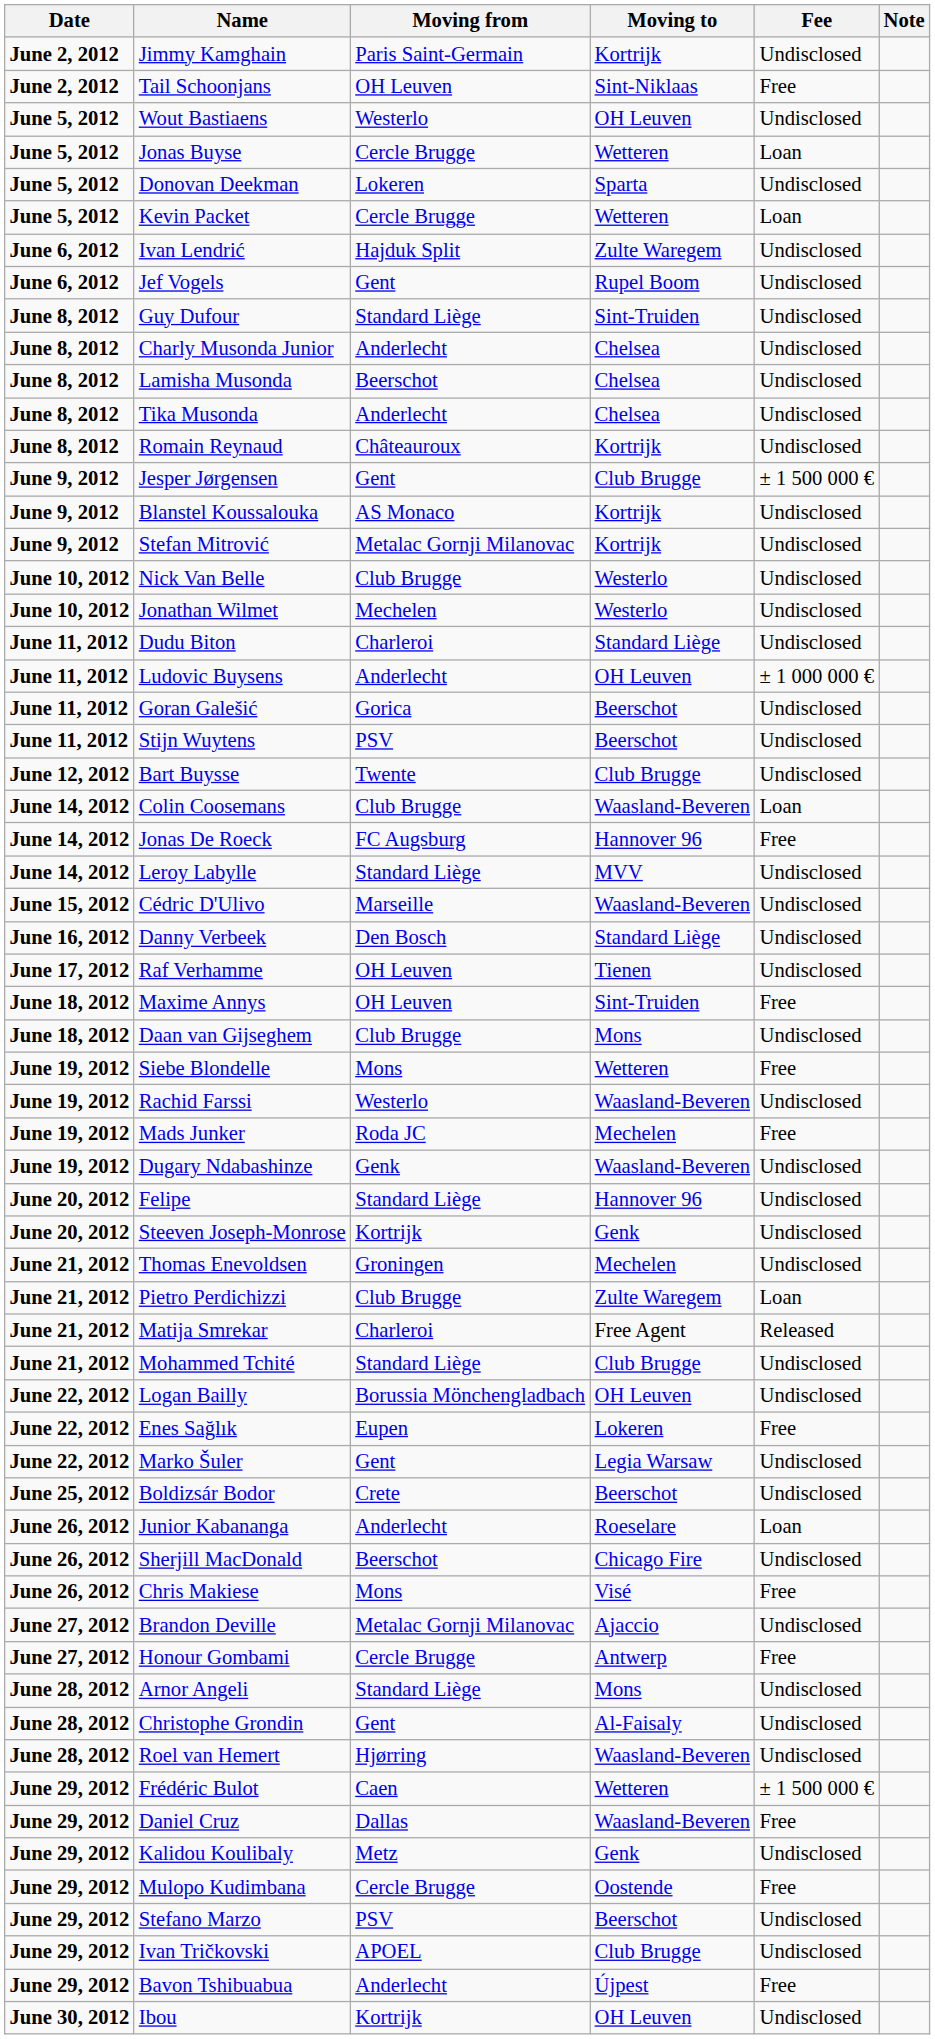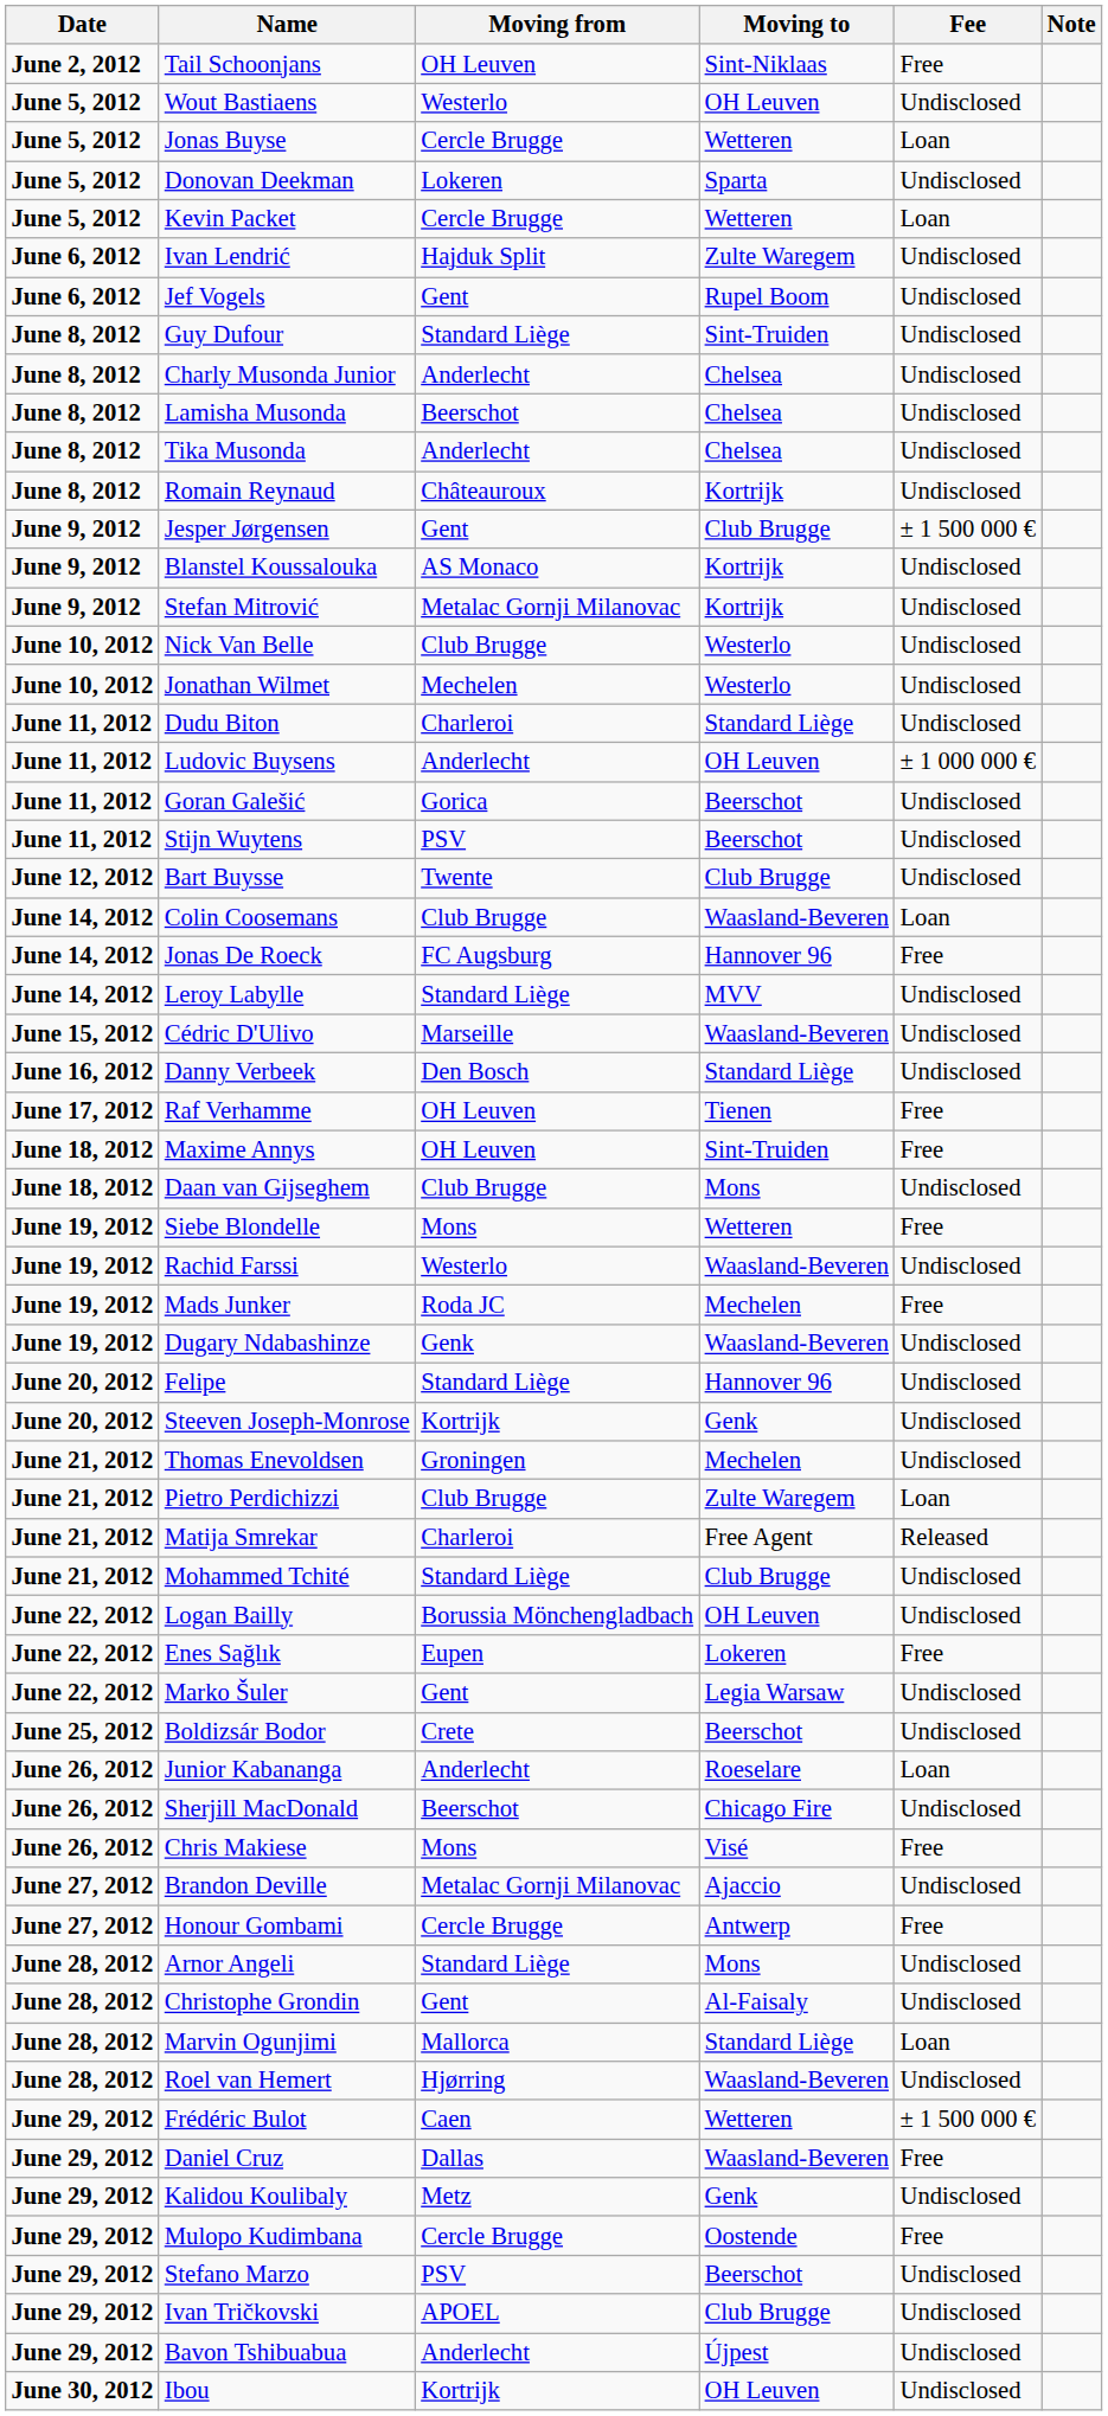- row: June 2, 2012 | Jimmy Kamghain | Paris Saint-Germain | Kortrijk | Undisclosed
Raf Verhamme | Fee: Undisclosed -> Free
+ row: June 28, 2012 | Marvin Ogunjimi | Mallorca | Standard Liège | Loan
Bavon Tshibuabua | Fee: Free -> Undisclosed
